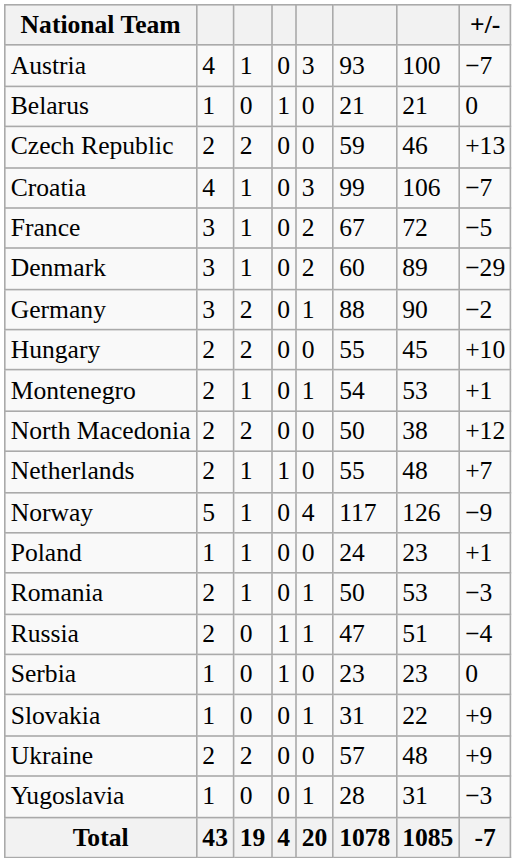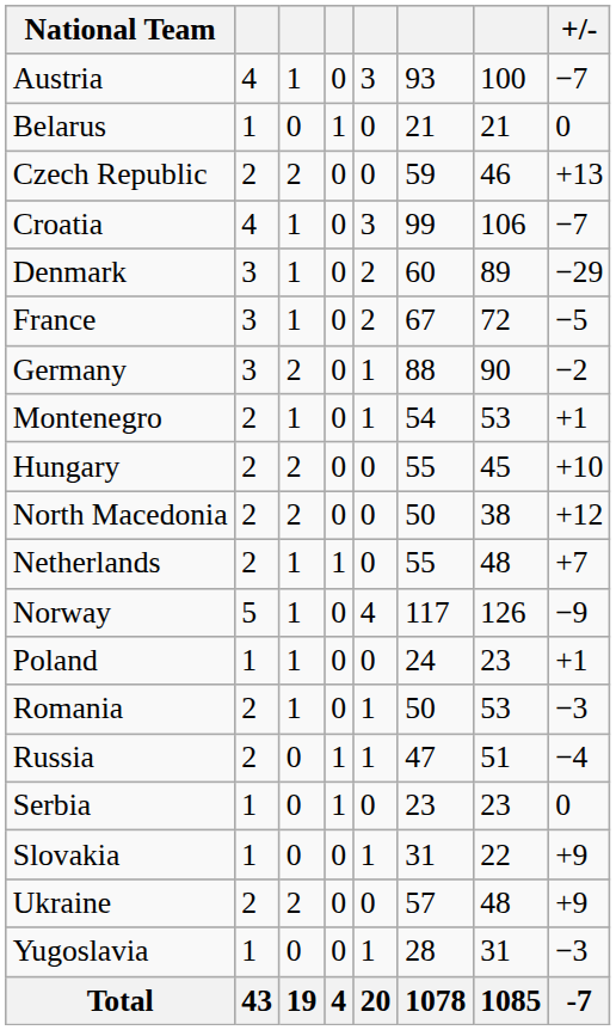rows swapped: Denmark <-> France
rows swapped: Hungary <-> Montenegro
